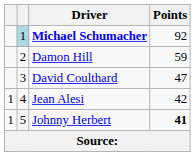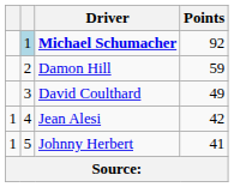David Coulthard | Points: 47 -> 49
Johnny Herbert | Points: bold -> normal
